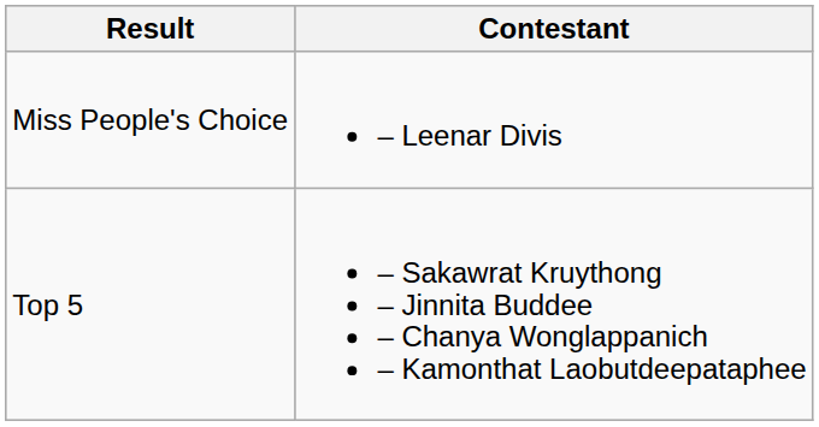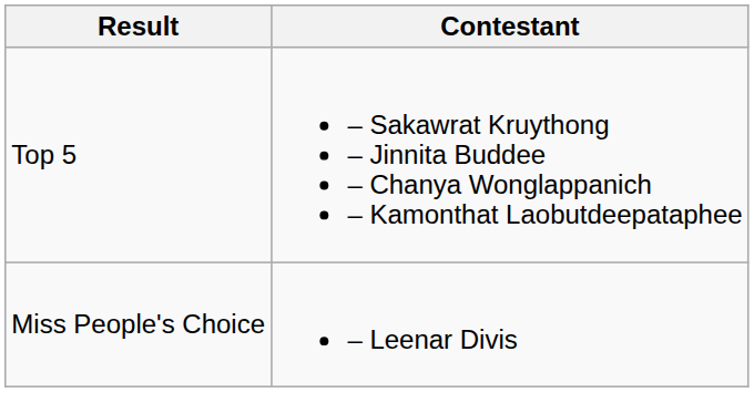rows swapped: Miss People's Choice <-> Top 5
